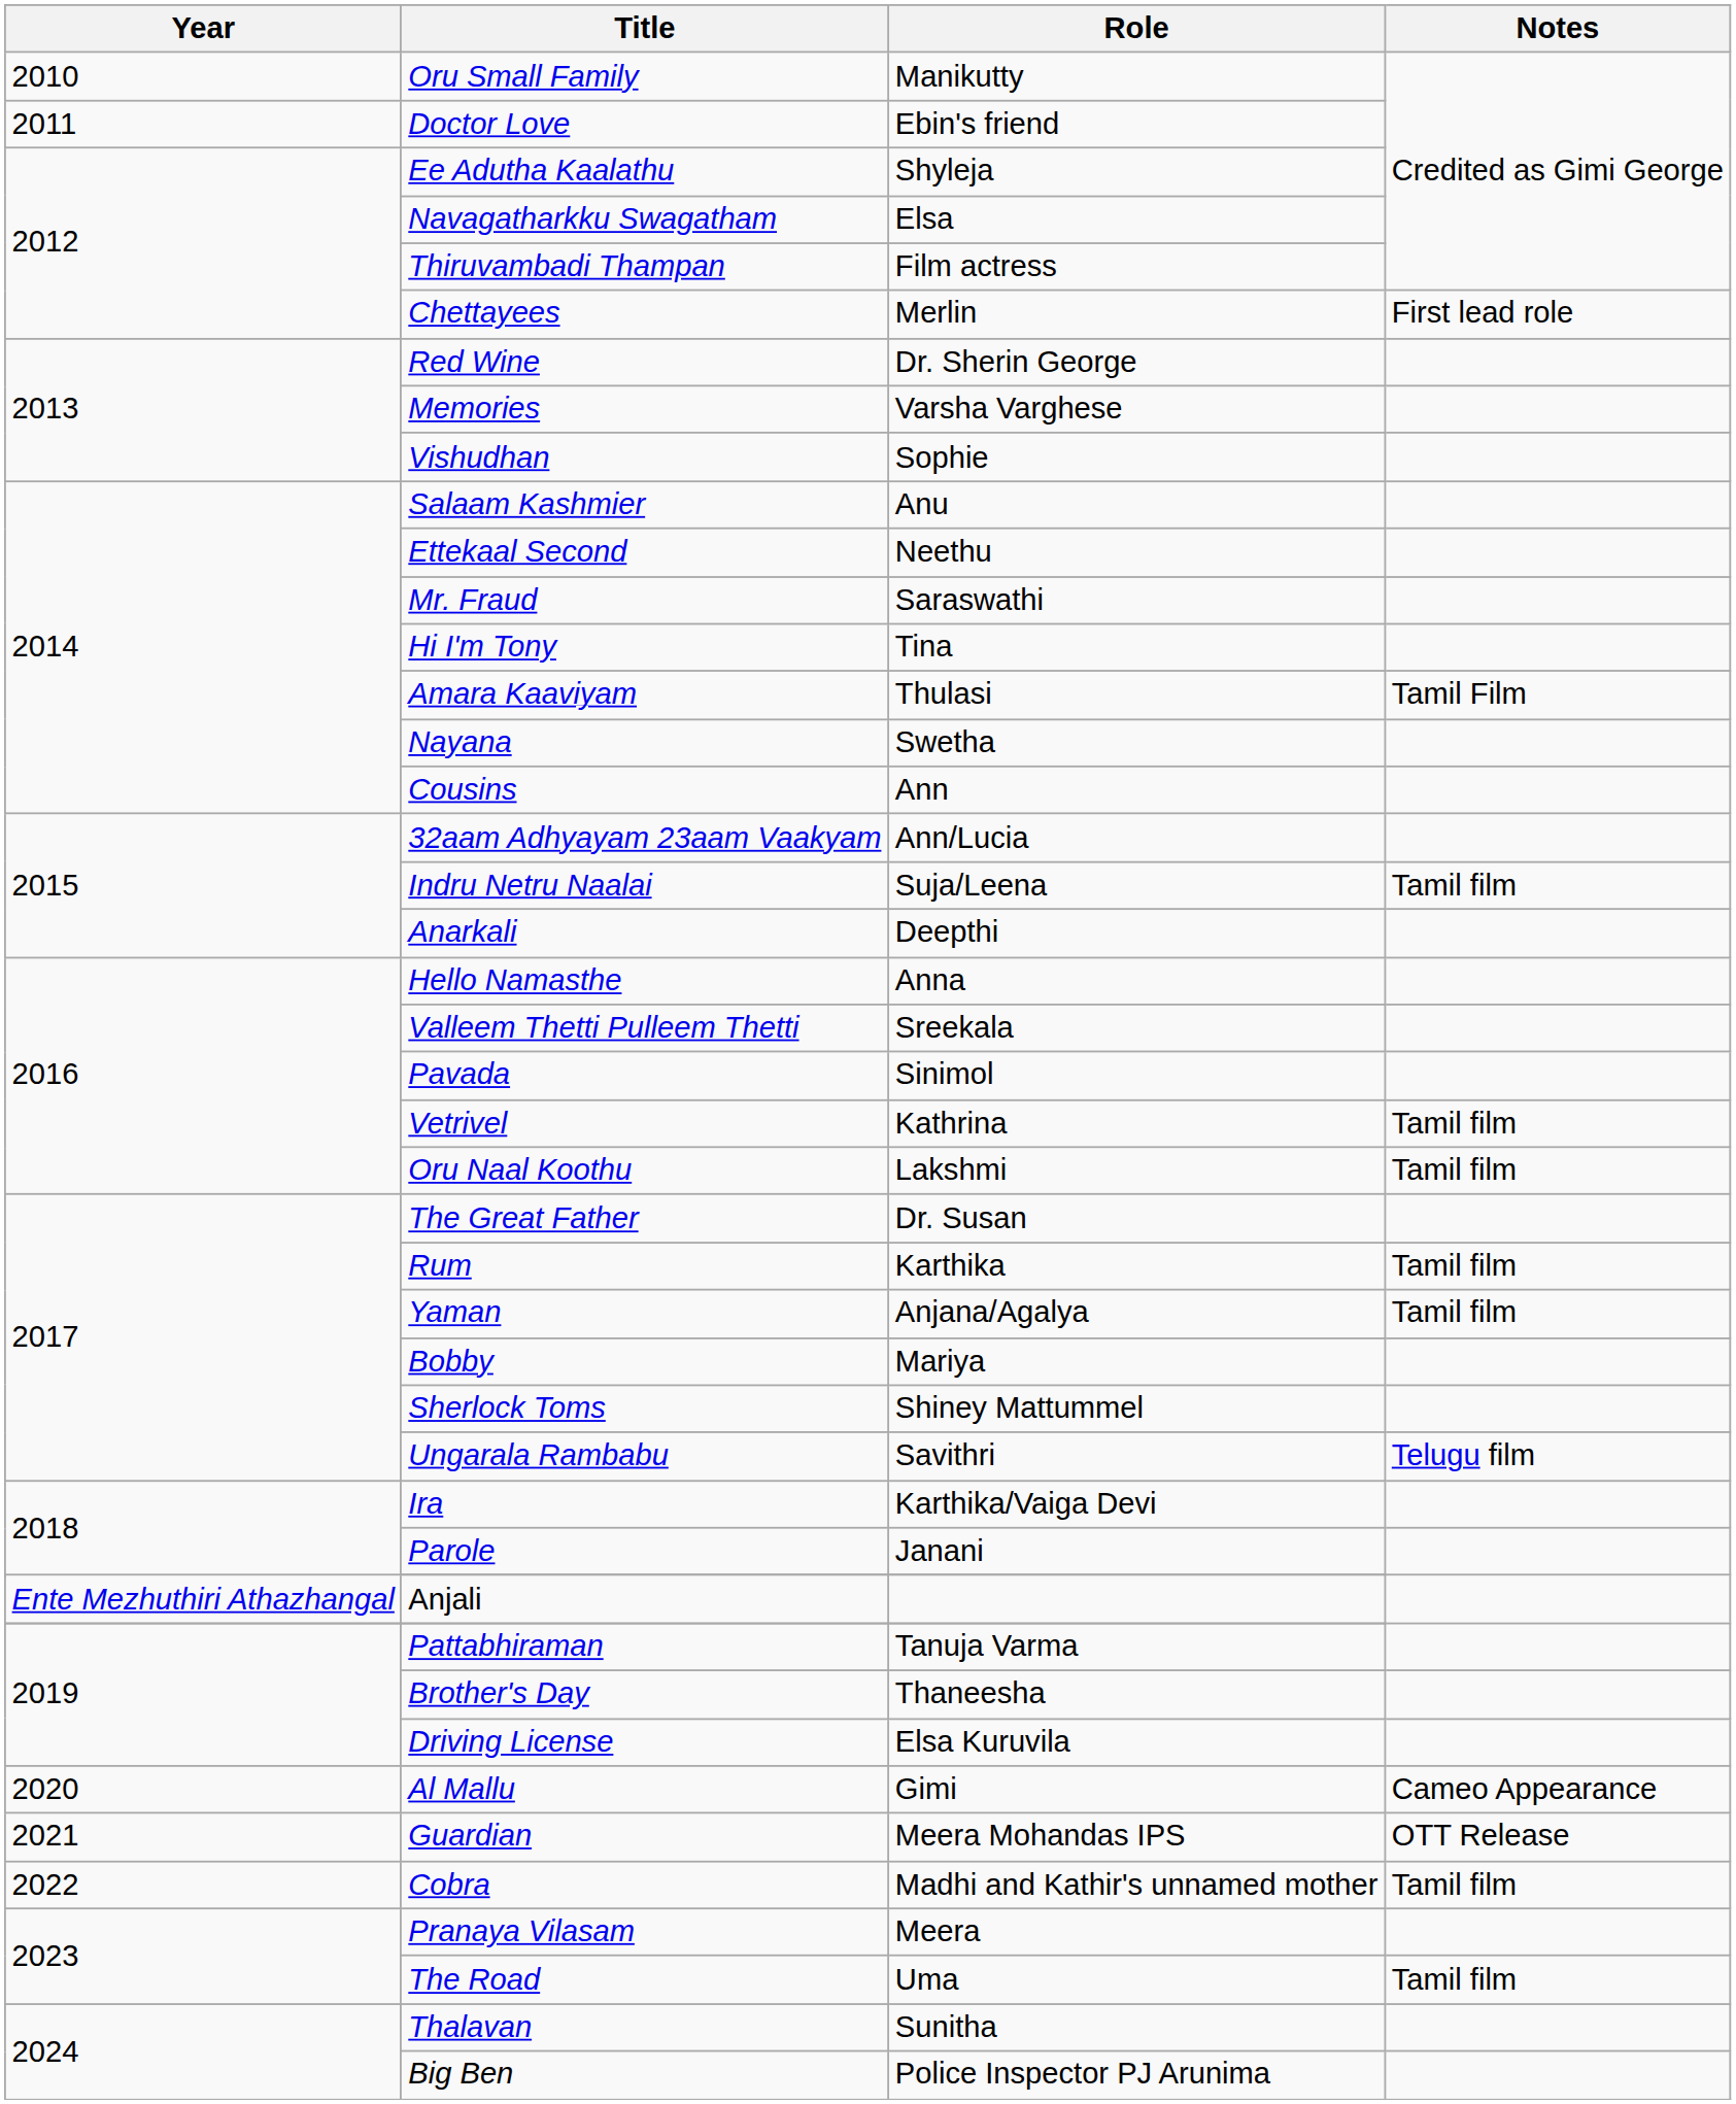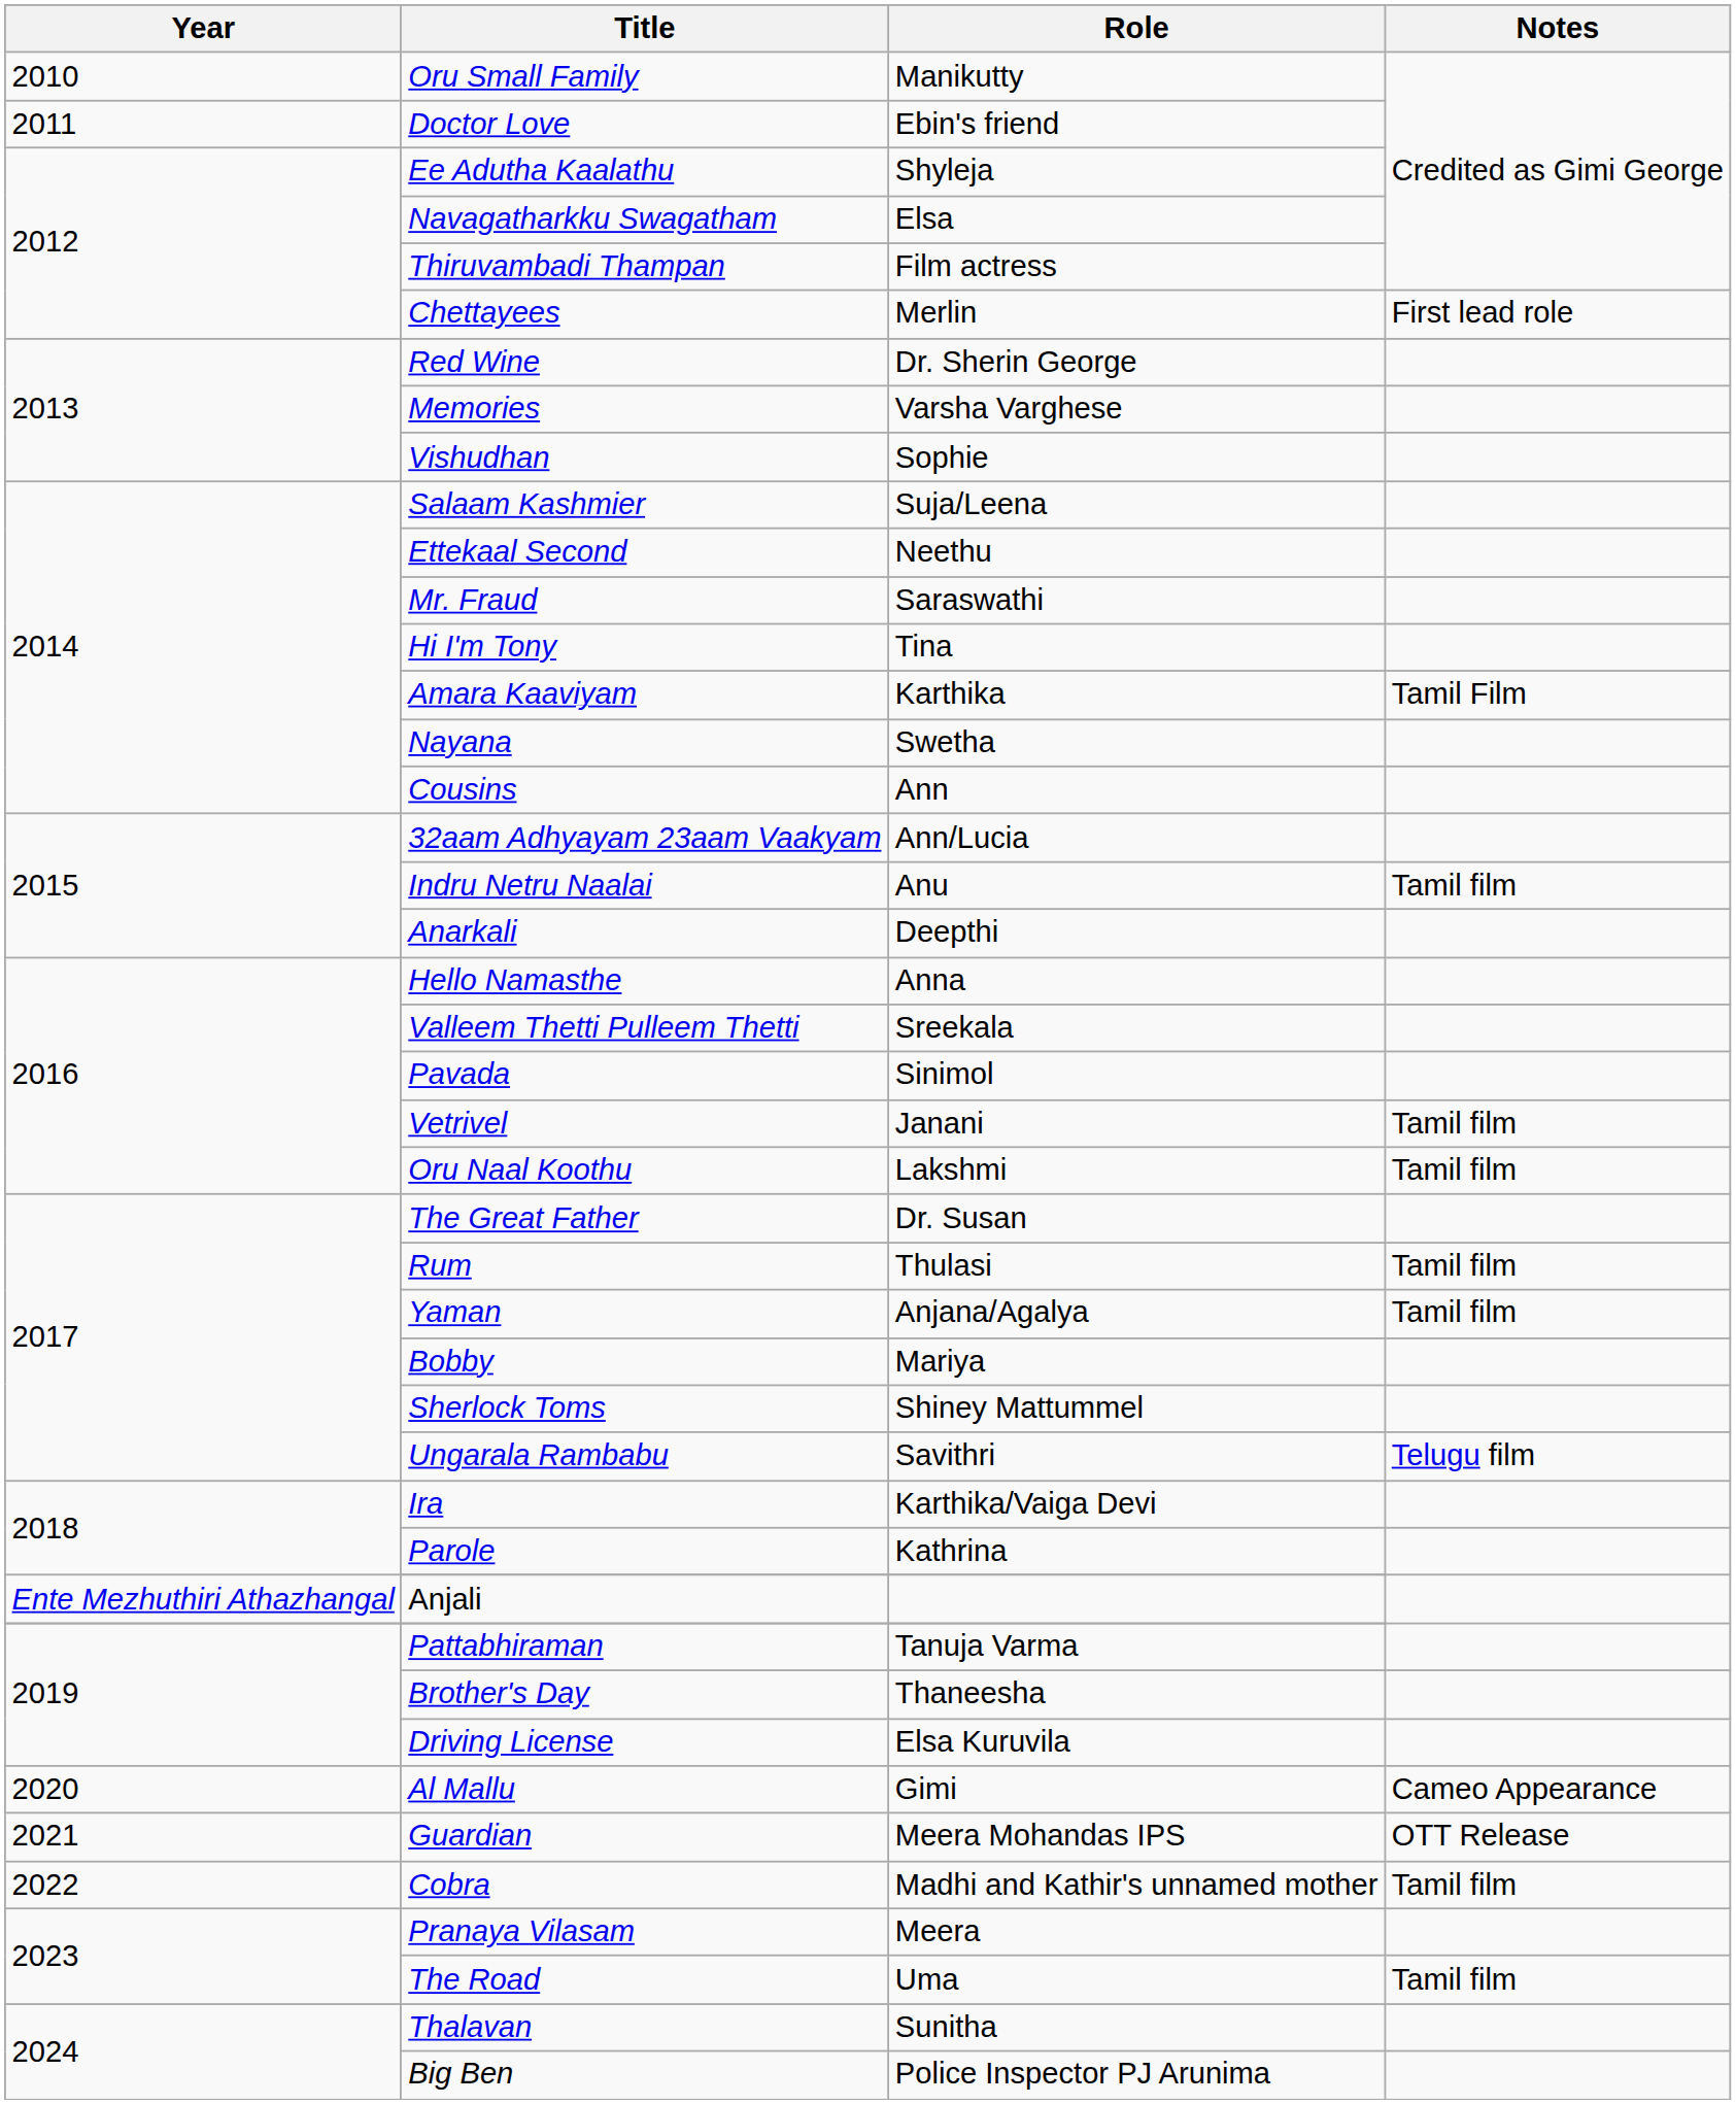Salaam Kashmier | Role: Anu -> Suja/Leena
Amara Kaaviyam | Role: Thulasi -> Karthika
Indru Netru Naalai | Role: Suja/Leena -> Anu
Vetrivel | Role: Kathrina -> Janani
Rum | Role: Karthika -> Thulasi
Parole | Role: Janani -> Kathrina
